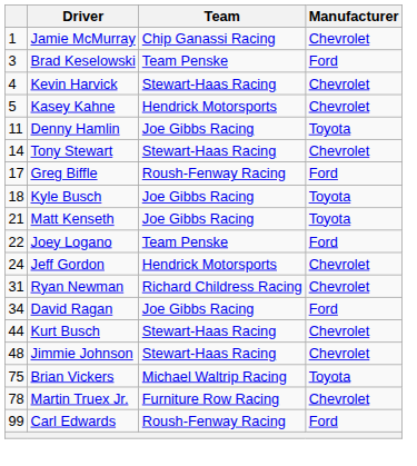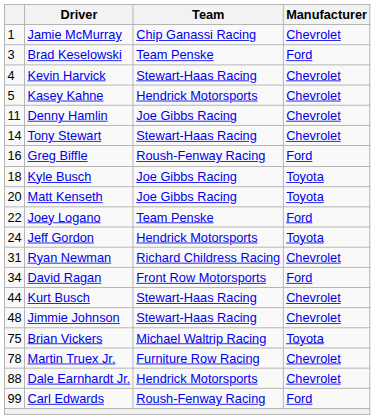Denny Hamlin | Manufacturer: Toyota -> Chevrolet
Greg Biffle | column 1: 17 -> 16
Matt Kenseth | column 1: 21 -> 20
Jeff Gordon | Manufacturer: Chevrolet -> Toyota
David Ragan | Team: Joe Gibbs Racing -> Front Row Motorsports
+ row: 88 | Dale Earnhardt Jr. | Hendrick Motorsports | Chevrolet
